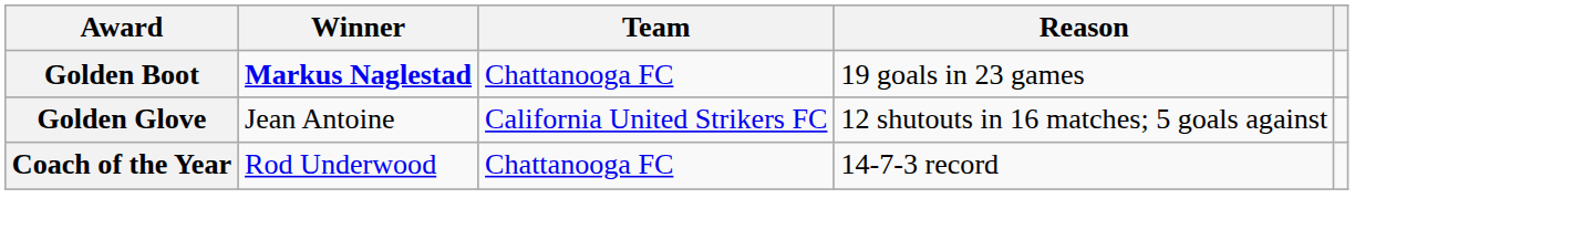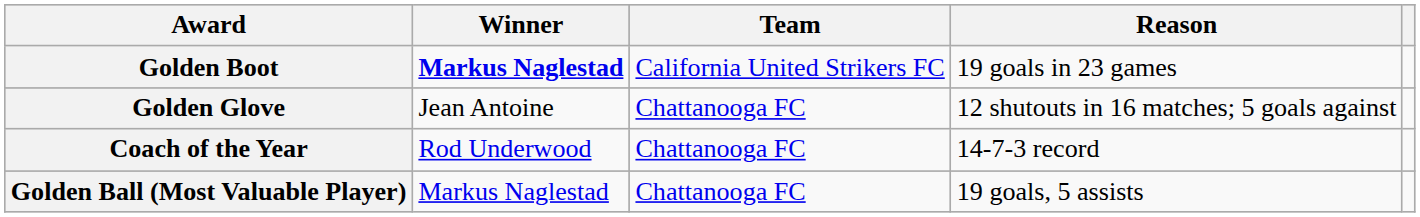Golden Boot | Team: Chattanooga FC -> California United Strikers FC
Golden Glove | Team: California United Strikers FC -> Chattanooga FC
+ row: Golden Ball (Most Valuable Player) | Markus Naglestad | Chattanooga FC | 19 goals, 5 assists
